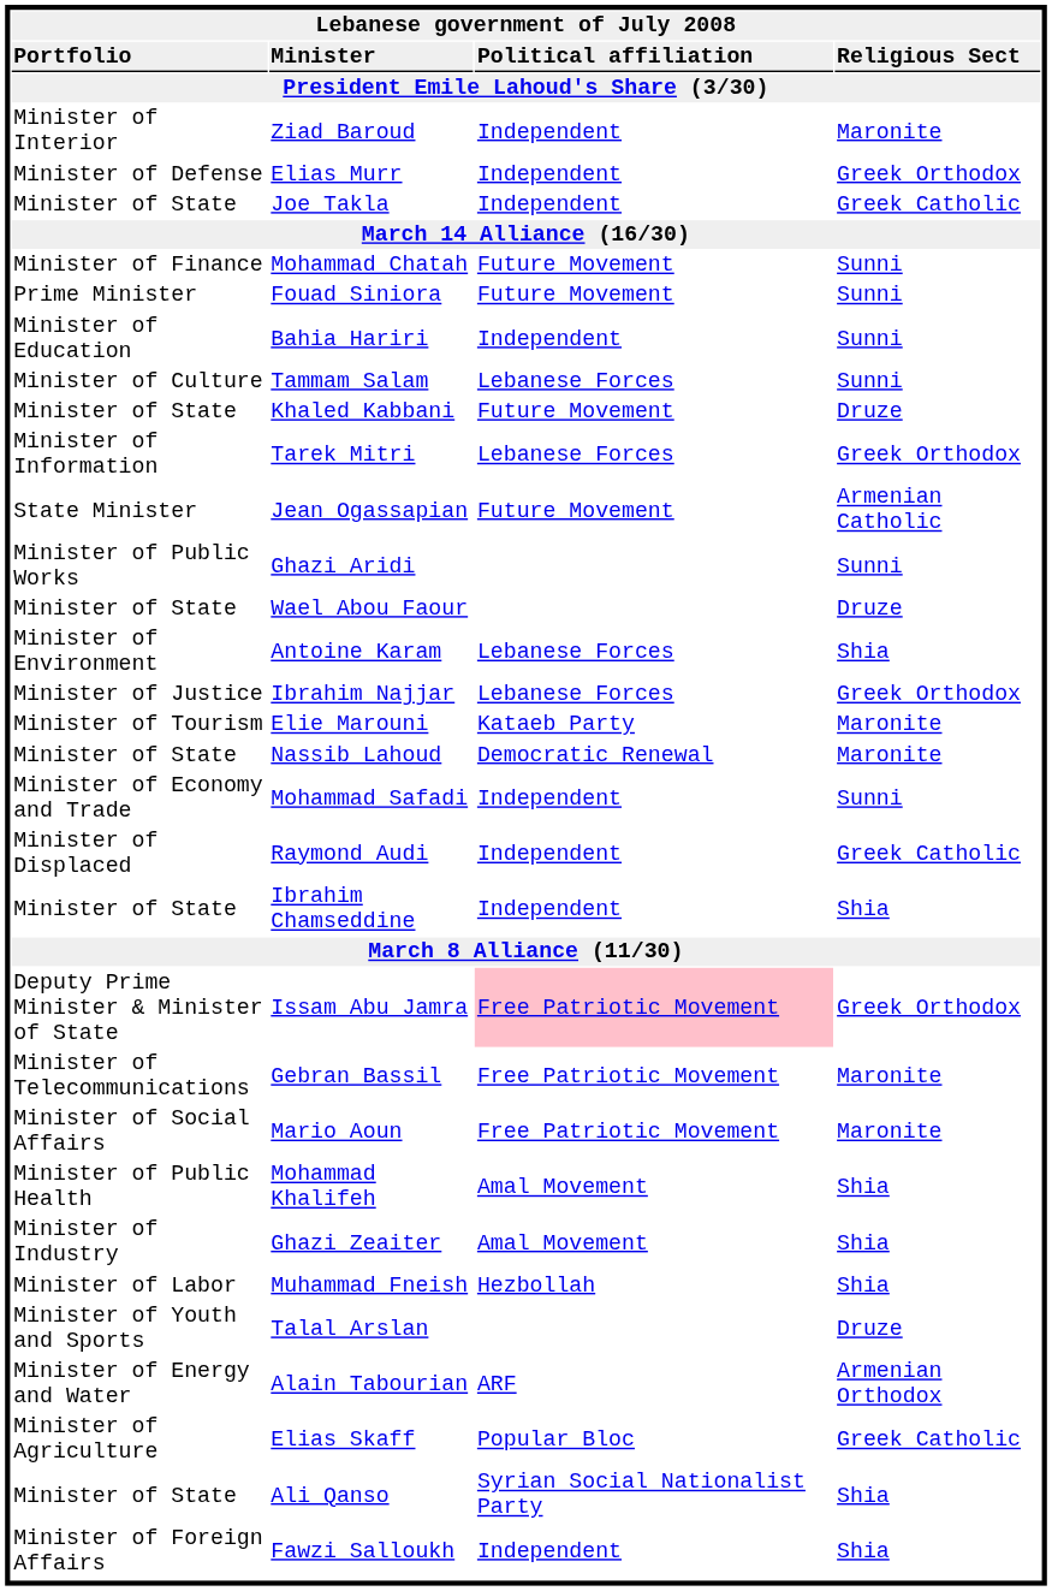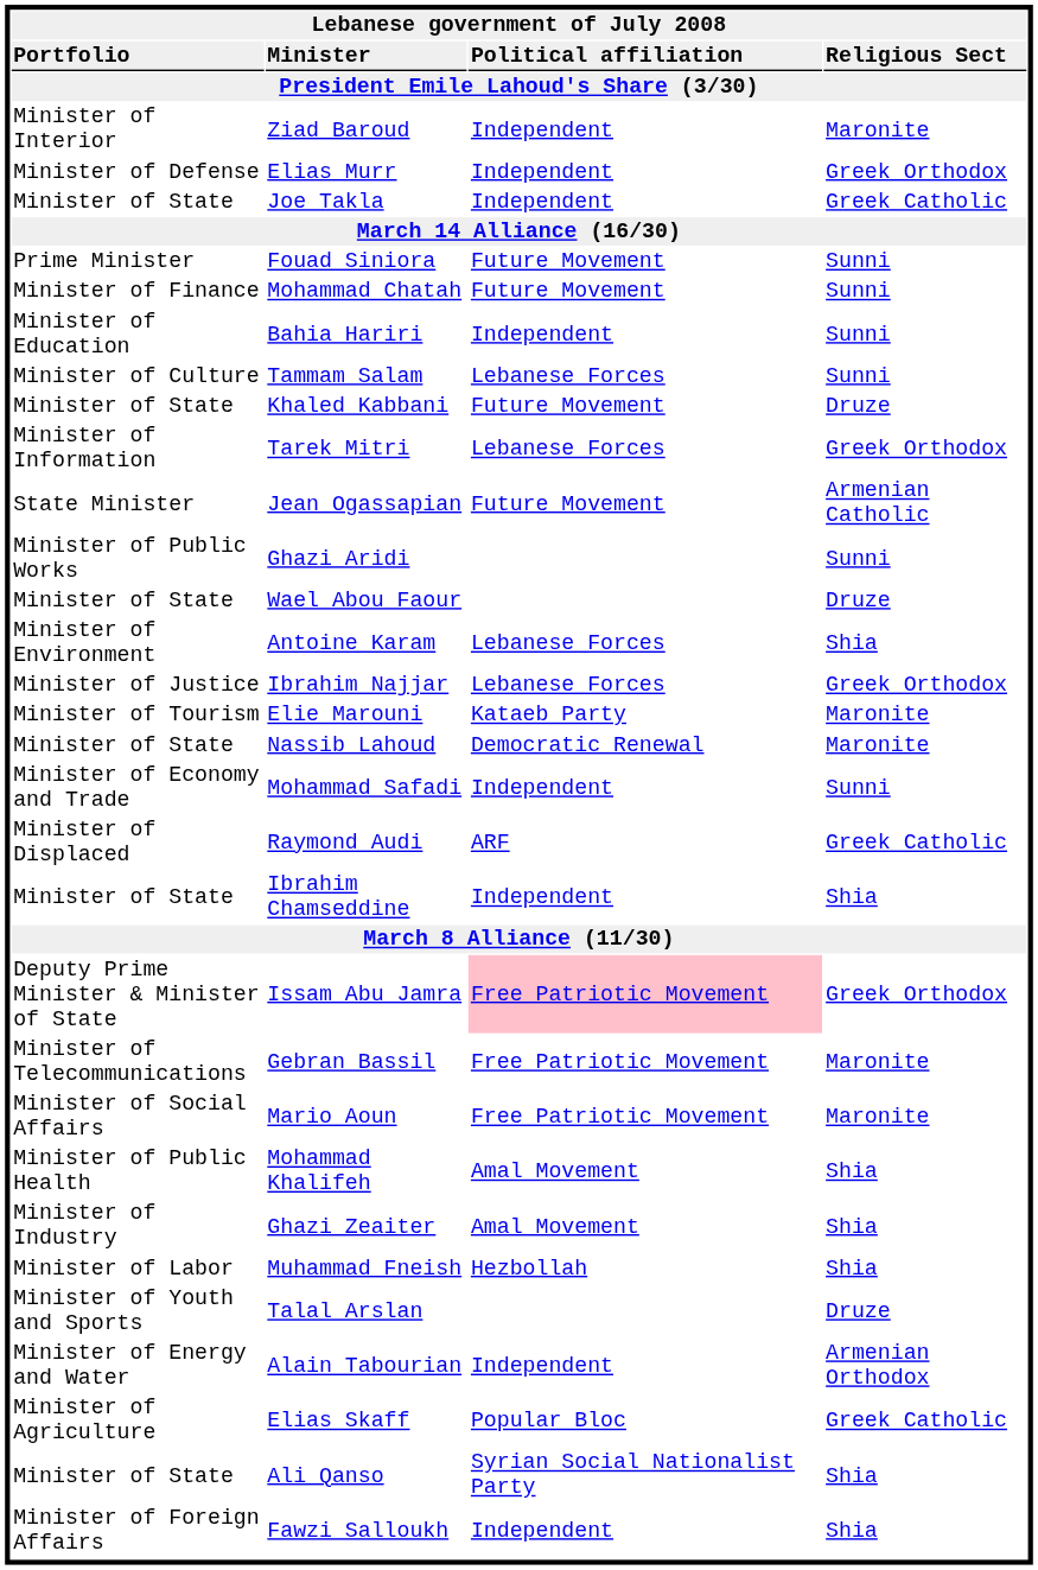rows swapped: Fouad Siniora <-> Mohammad Chatah
Raymond Audi | column 3: Independent -> ARF
Alain Tabourian | column 3: ARF -> Independent
